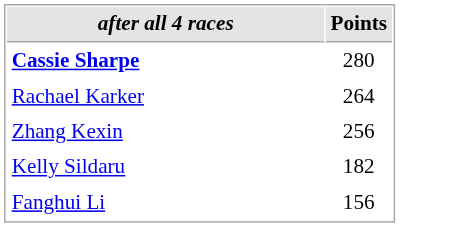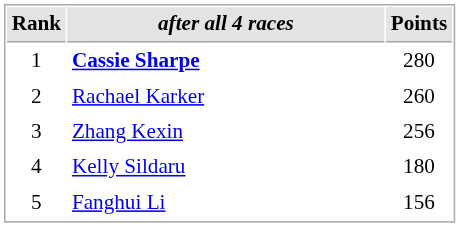+ column: Rank | 1 | 2 | 3 | 4 | 5
Rachael Karker | Points: 264 -> 260
Kelly Sildaru | Points: 182 -> 180
